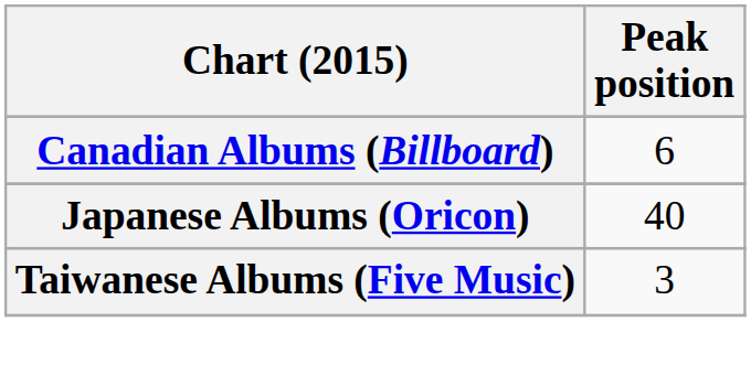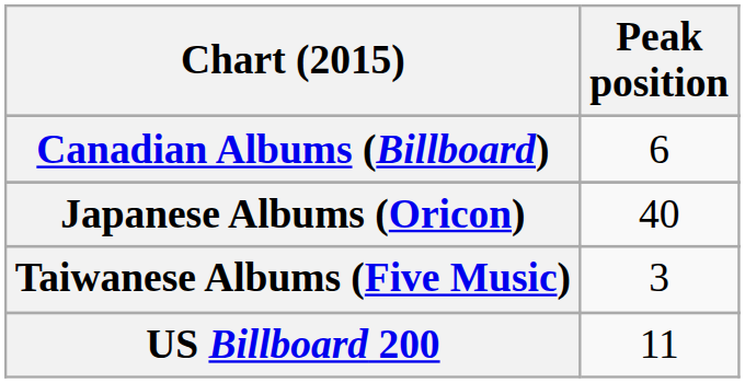+ row: US Billboard 200 | 11
